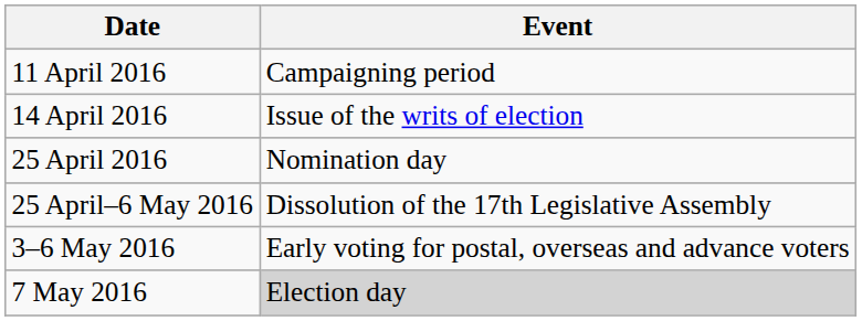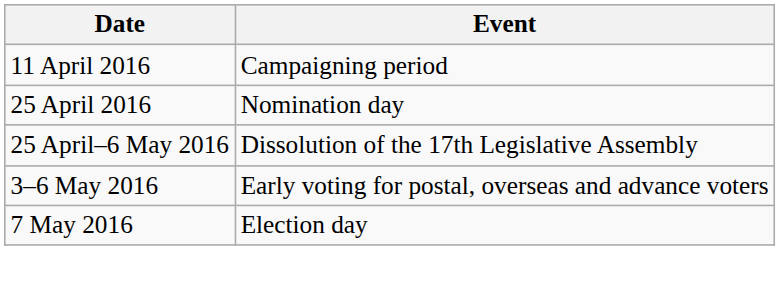- row: 14 April 2016 | Issue of the writs of election
7 May 2016 | Event: lightgrey background -> no background
